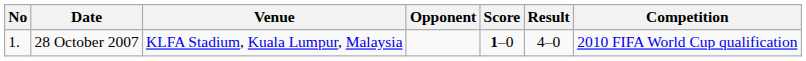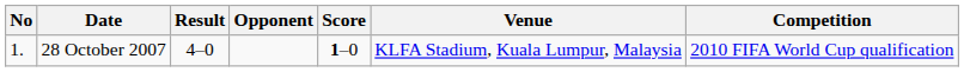columns swapped: Venue <-> Result
